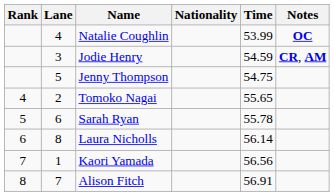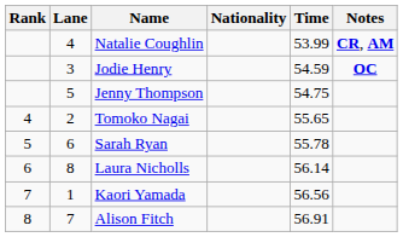Natalie Coughlin | Notes: OC -> CR, AM
Jodie Henry | Notes: CR, AM -> OC
